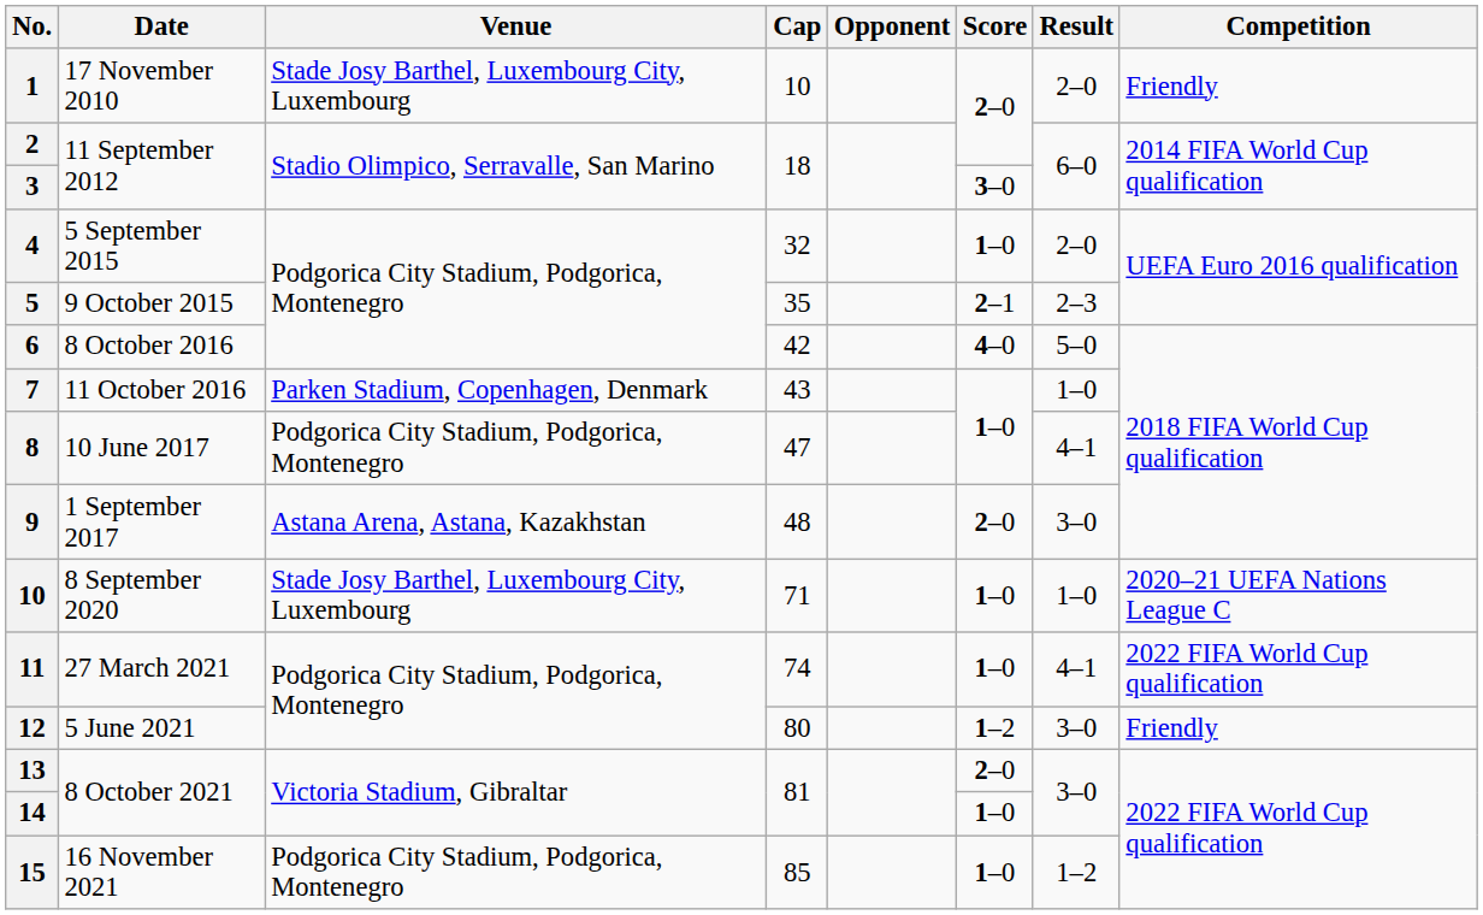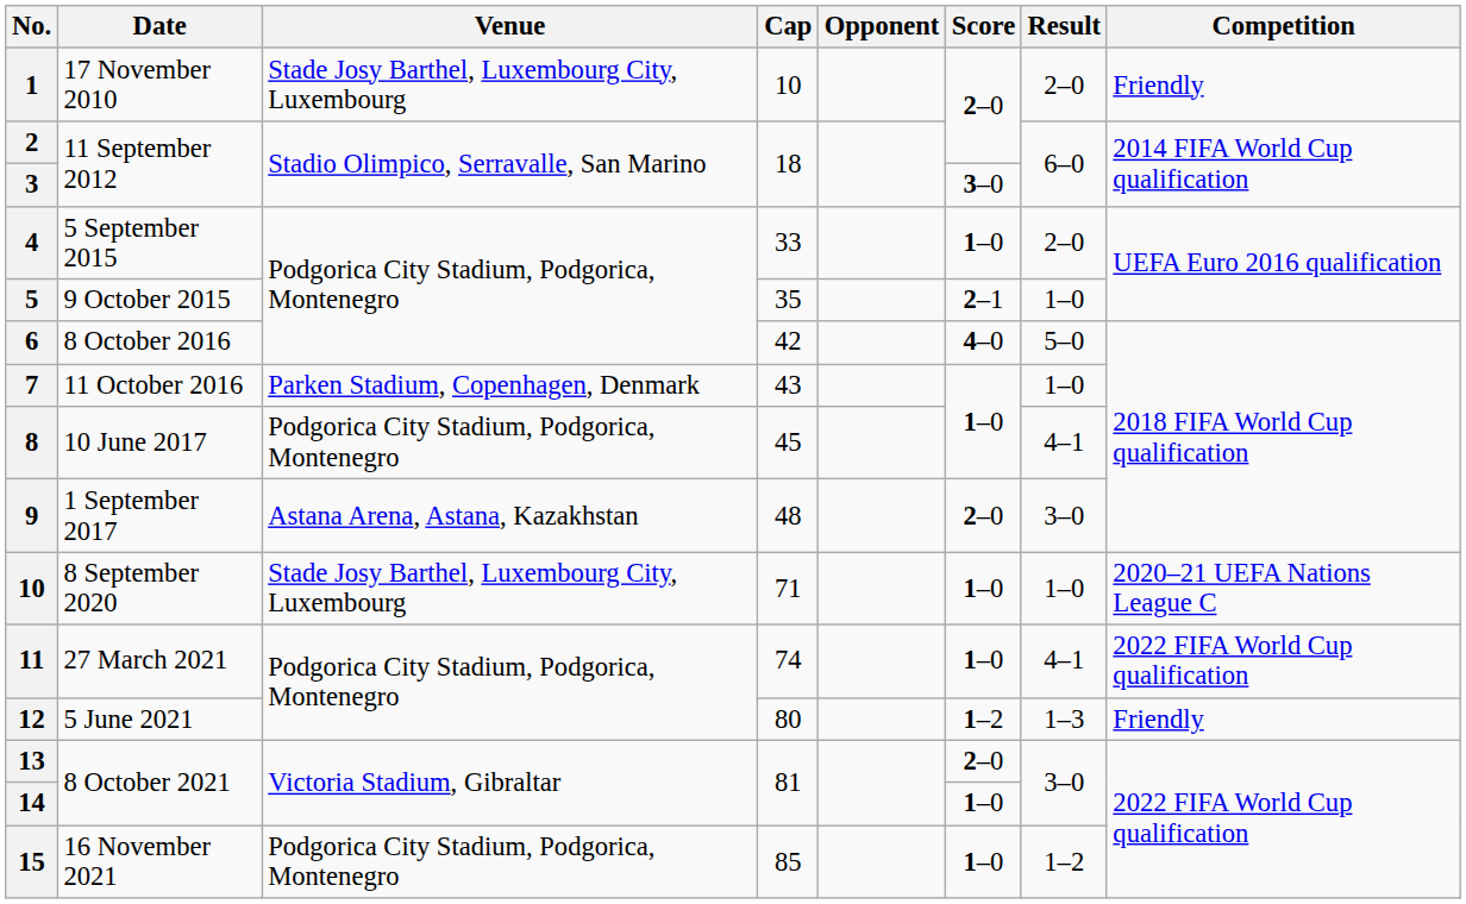4 | Cap: 32 -> 33
5 | Result: 2–3 -> 1–0
8 | Cap: 47 -> 45
12 | Result: 3–0 -> 1–3
